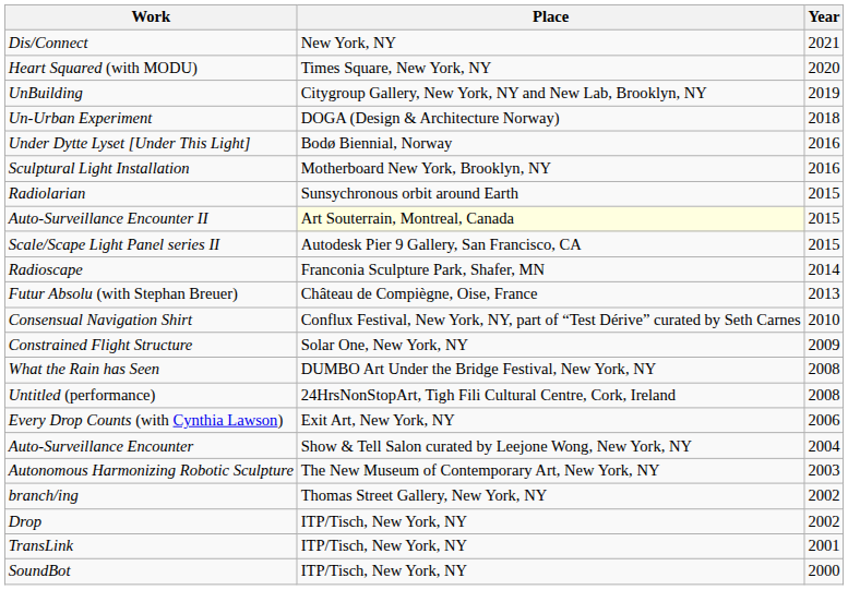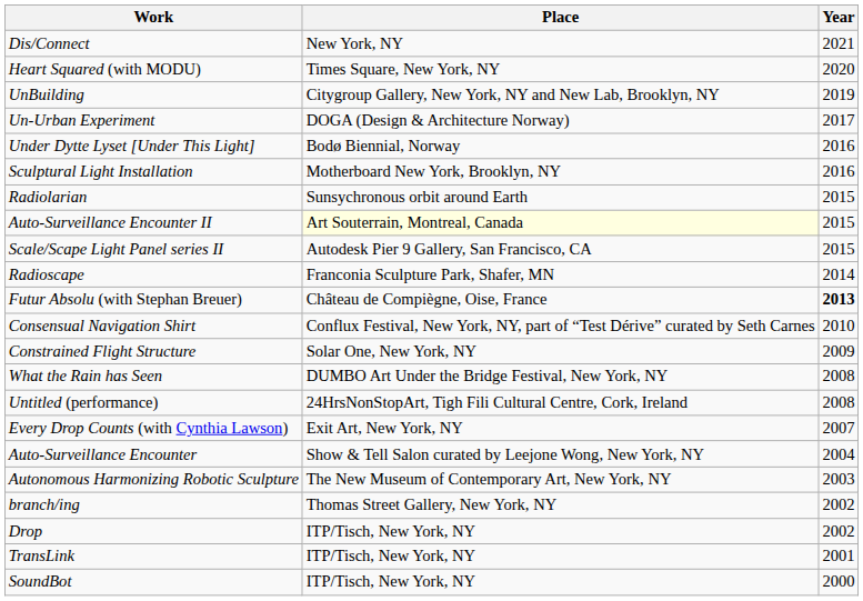Un-Urban Experiment | Year: 2018 -> 2017
Futur Absolu (with Stephan Breuer) | Year: normal -> bold
Every Drop Counts (with Cynthia Lawson) | Year: 2006 -> 2007
